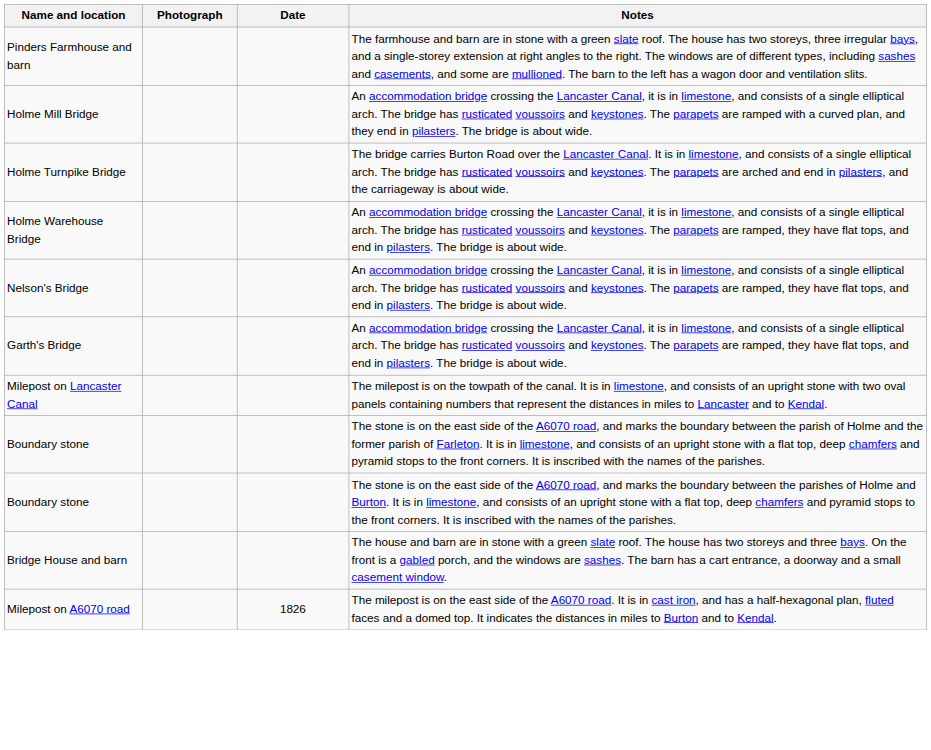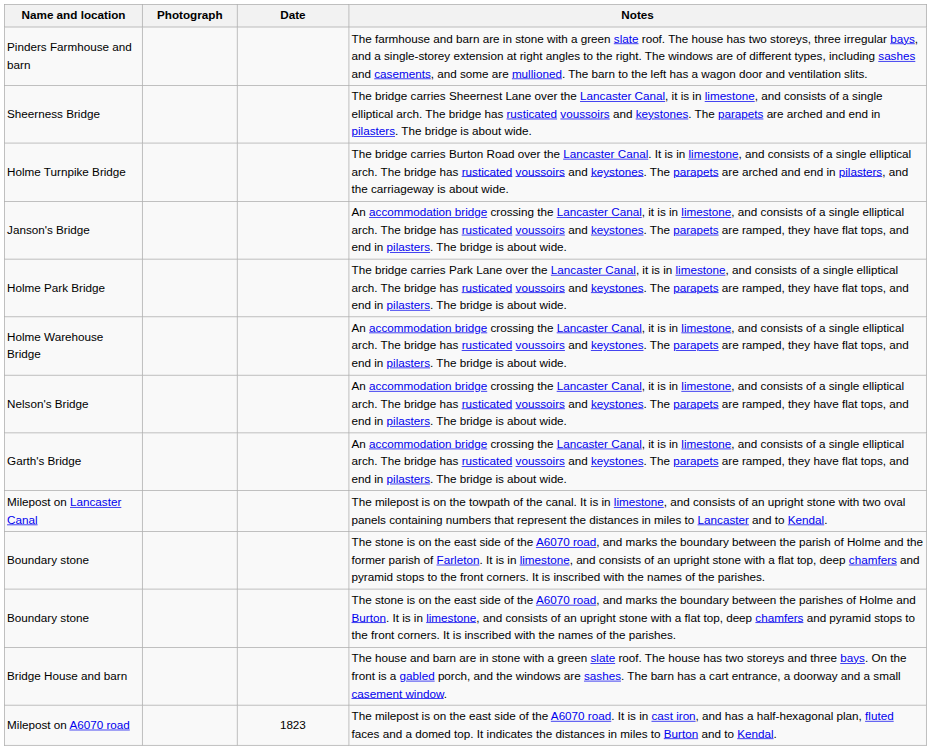- row: Holme Mill Bridge | An accommodation bridge crossing the Lancaster Canal, it is in limestone, and consists of a single elliptical arch. The bridge has rusticated voussoirs and keystones. The parapets are ramped with a curved plan, and they end in pilasters. The bridge is about wide.
+ row: Sheerness Bridge | The bridge carries Sheernest Lane over the Lancaster Canal, it is in limestone, and consists of a single elliptical arch. The bridge has rusticated voussoirs and keystones. The parapets are arched and end in pilasters. The bridge is about wide.
+ row: Janson's Bridge | An accommodation bridge crossing the Lancaster Canal, it is in limestone, and consists of a single elliptical arch. The bridge has rusticated voussoirs and keystones. The parapets are ramped, they have flat tops, and end in pilasters. The bridge is about wide.
+ row: Holme Park Bridge | The bridge carries Park Lane over the Lancaster Canal, it is in limestone, and consists of a single elliptical arch. The bridge has rusticated voussoirs and keystones. The parapets are ramped, they have flat tops, and end in pilasters. The bridge is about wide.
Milepost on A6070 road | Date: 1826 -> 1823
